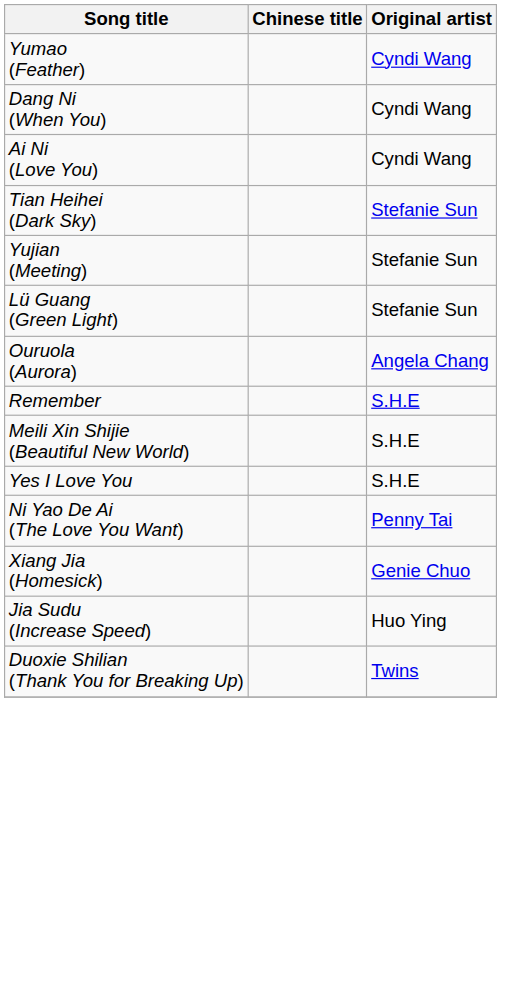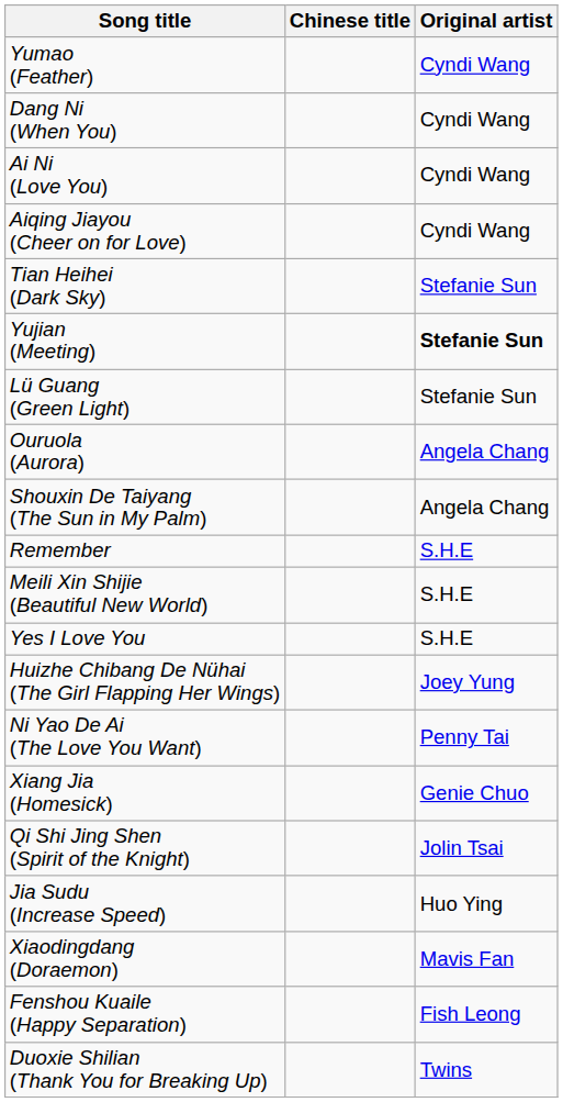+ row: Aiqing Jiayou (Cheer on for Love) | Cyndi Wang
Yujian (Meeting) | Original artist: normal -> bold
+ row: Shouxin De Taiyang (The Sun in My Palm) | Angela Chang
+ row: Huizhe Chibang De Nühai (The Girl Flapping Her Wings) | Joey Yung
+ row: Qi Shi Jing Shen (Spirit of the Knight) | Jolin Tsai
+ row: Xiaodingdang (Doraemon) | Mavis Fan
+ row: Fenshou Kuaile (Happy Separation) | Fish Leong
